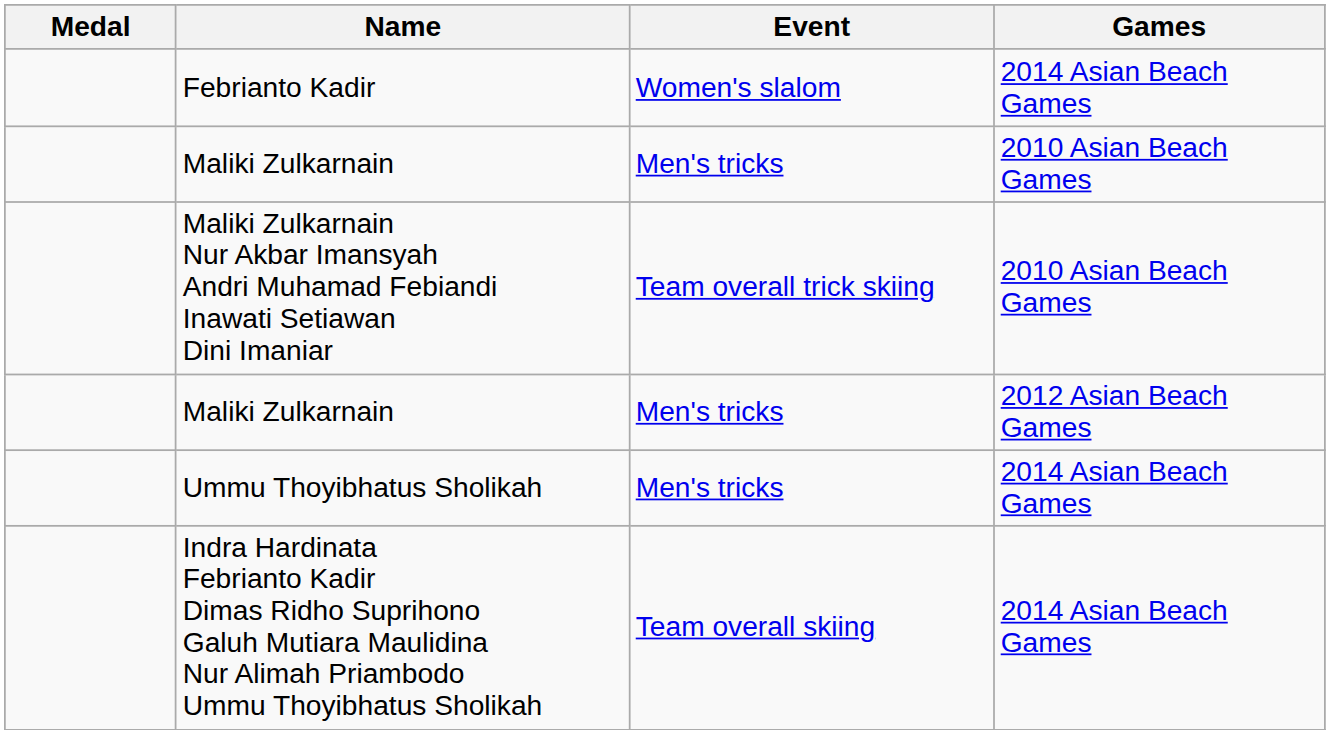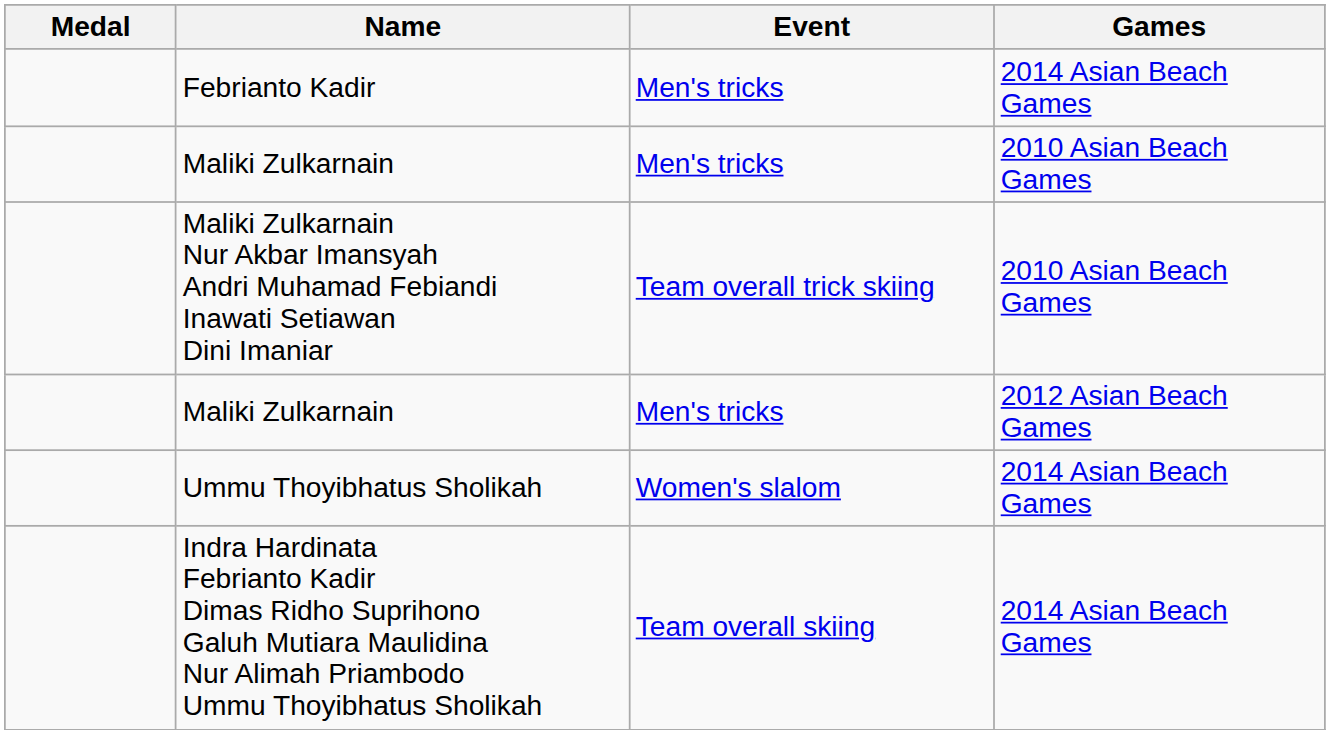Febrianto Kadir | Event: Women's slalom -> Men's tricks
Ummu Thoyibhatus Sholikah | Event: Men's tricks -> Women's slalom
